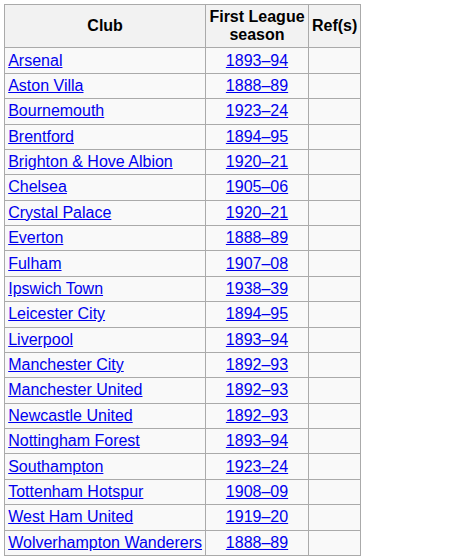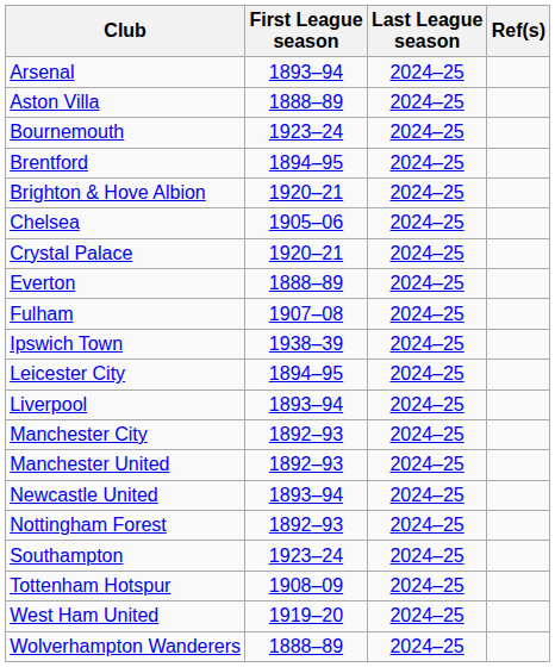+ column: Last League season | 2024–25 | 2024–25 | 2024–25 | 2024–25 | 2024–25 | 2024–25 | 2024–25 | 2024–25 | 2024–25 | 2024–25 | 2024–25 | 2024–25 | 2024–25 | 2024–25 | 2024–25 | 2024–25 | 2024–25 | 2024–25 | 2024–25 | 2024–25
Newcastle United | First League season: 1892–93 -> 1893–94
Nottingham Forest | First League season: 1893–94 -> 1892–93
